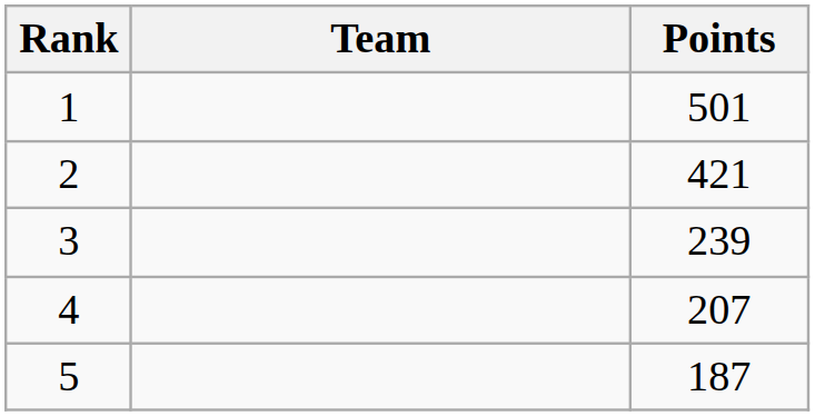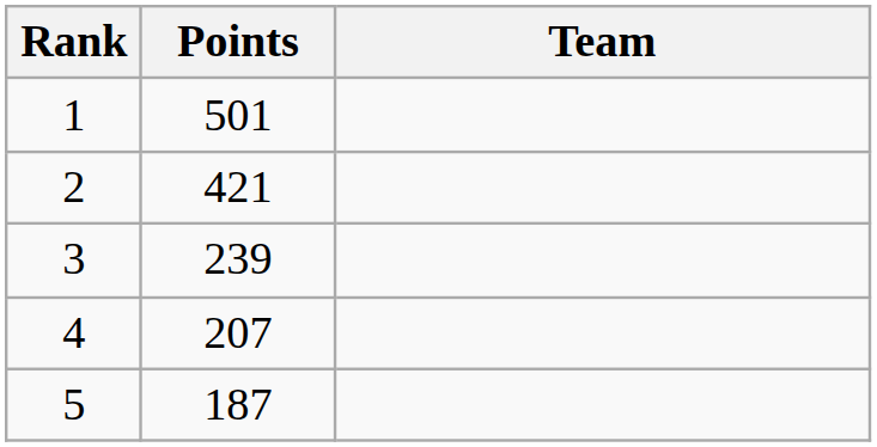columns swapped: Team <-> Points
